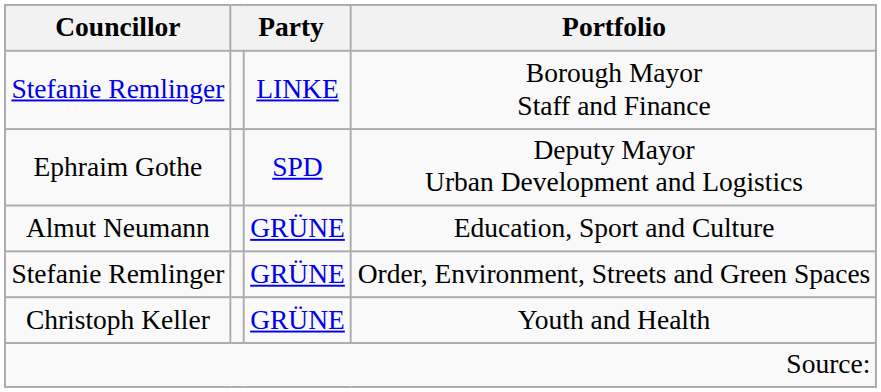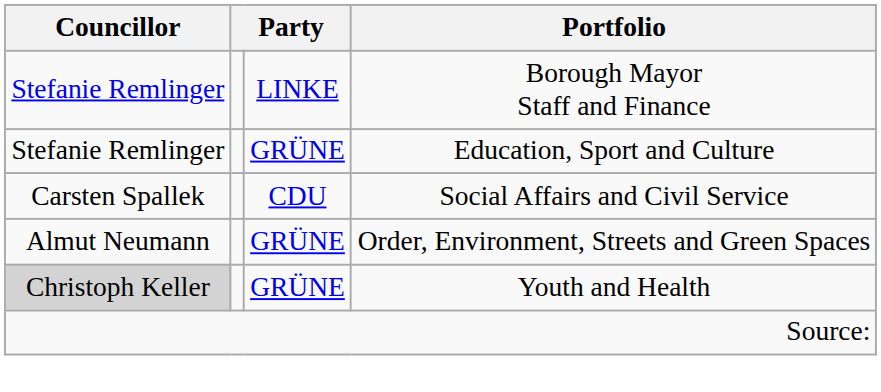- row: Ephraim Gothe | SPD | Deputy Mayor Urban Development and Logistics
Education, Sport and Culture | Councillor: Almut Neumann -> Stefanie Remlinger
+ row: Carsten Spallek | CDU | Social Affairs and Civil Service
Order, Environment, Streets and Green Spaces | Councillor: Stefanie Remlinger -> Almut Neumann
Youth and Health | Councillor: no background -> lightgrey background
